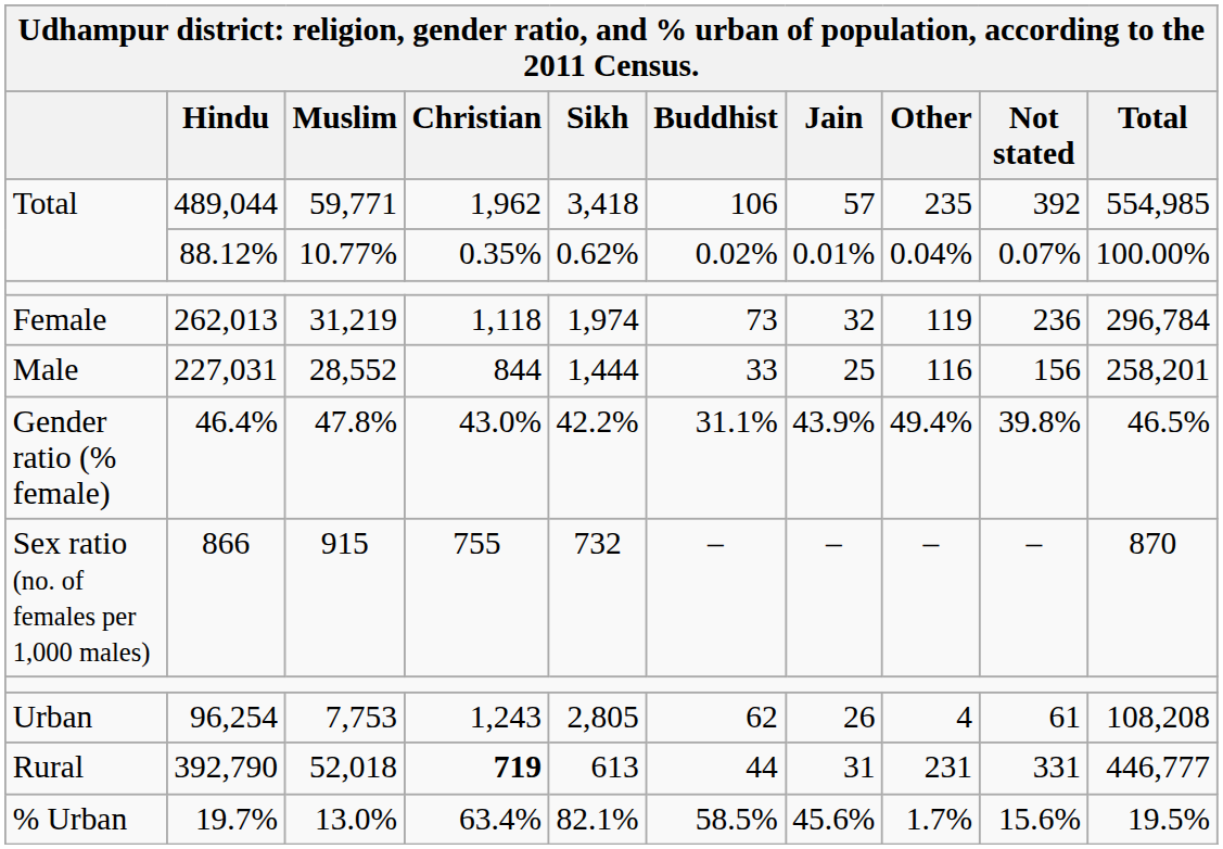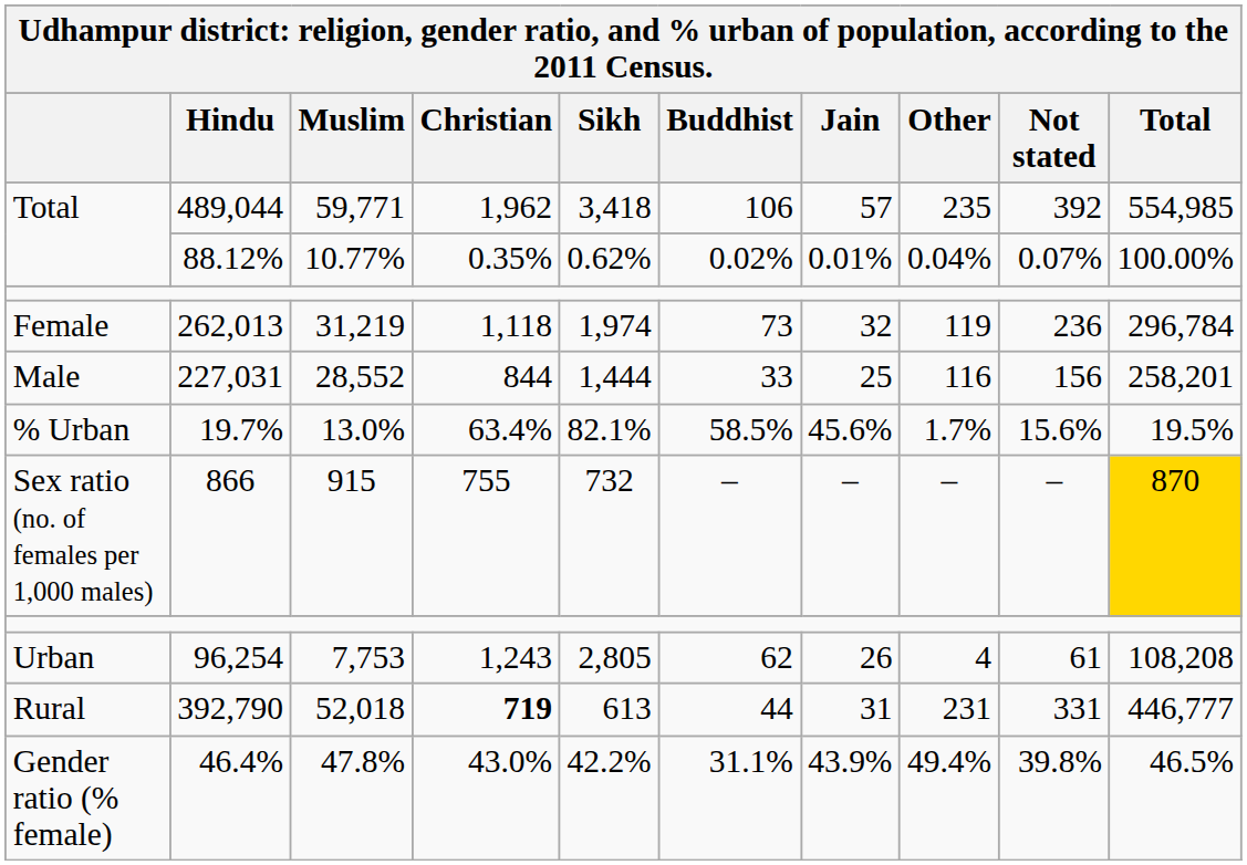rows swapped: 46.4% <-> 19.7%
866 | Total: no background -> gold background
